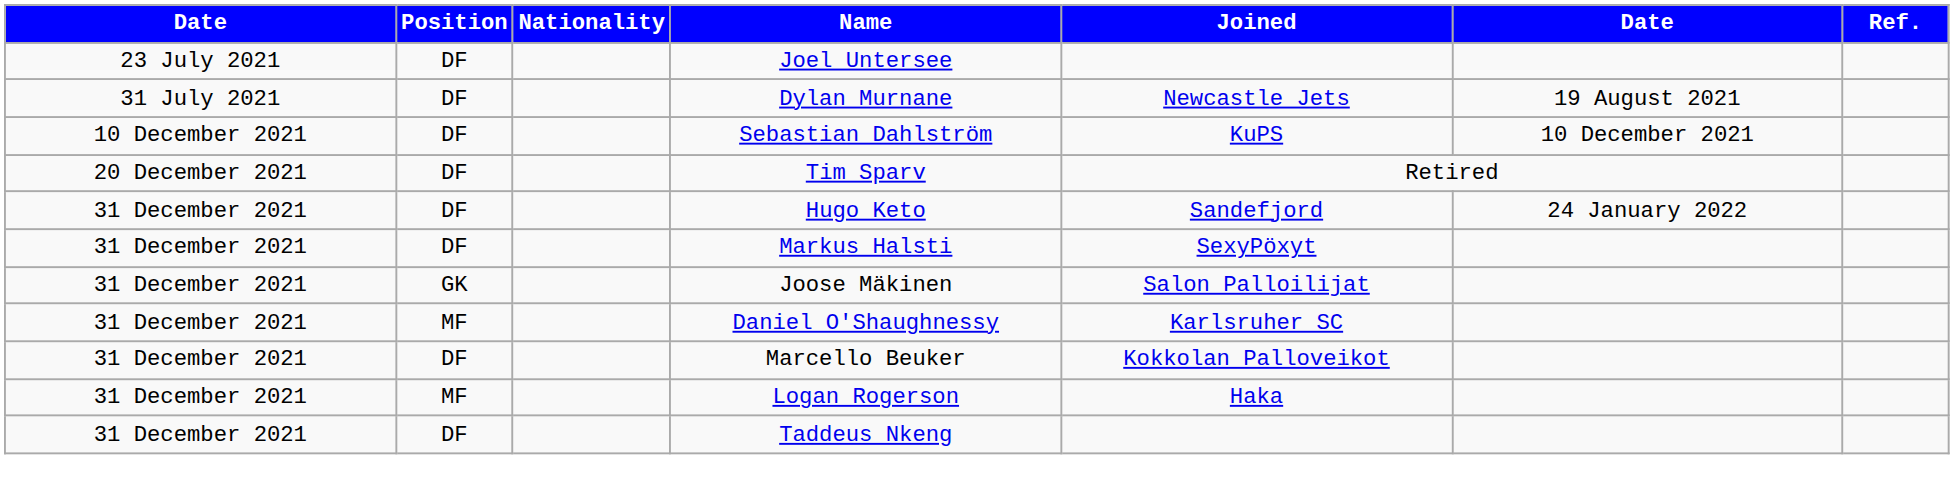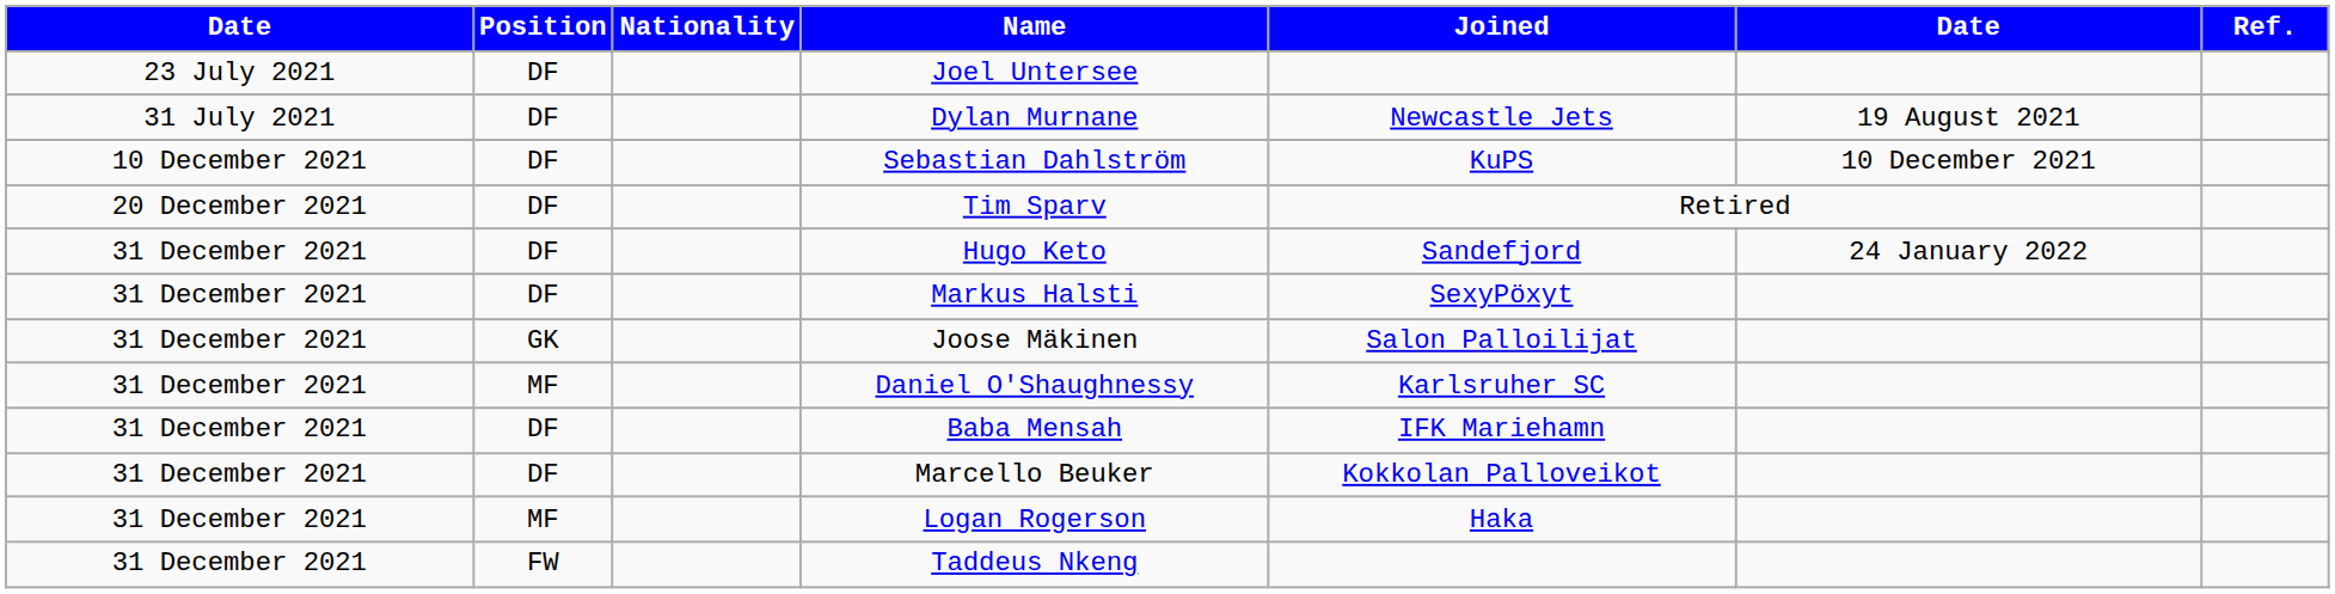+ row: 31 December 2021 | DF | Baba Mensah | IFK Mariehamn
Taddeus Nkeng | Position: DF -> FW
